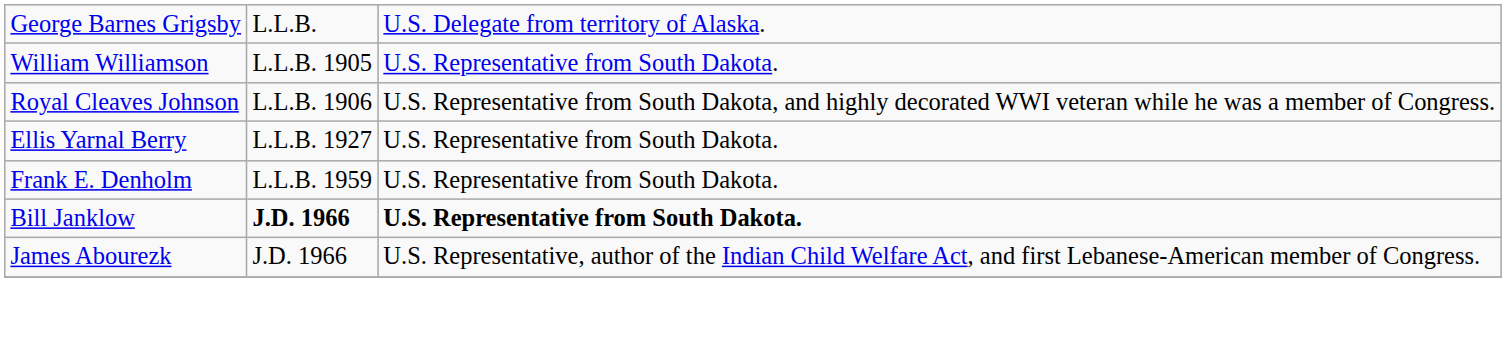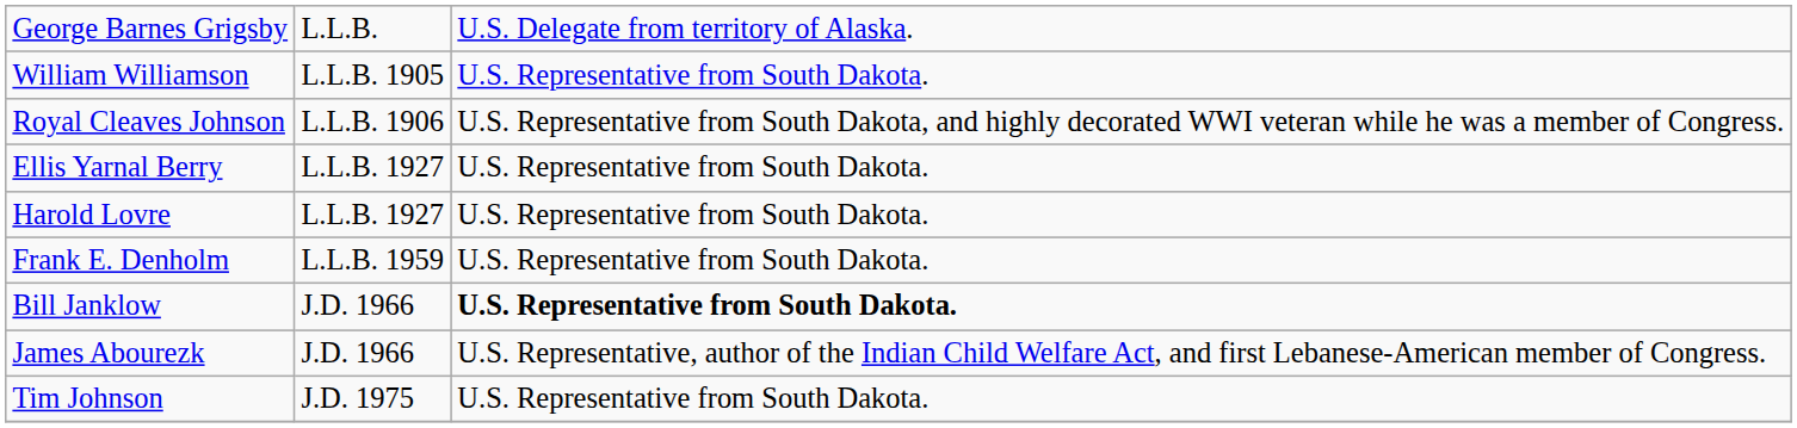+ row: Harold Lovre | L.L.B. 1927 | U.S. Representative from South Dakota.
Bill Janklow | column 2: bold -> normal
+ row: Tim Johnson | J.D. 1975 | U.S. Representative from South Dakota.
